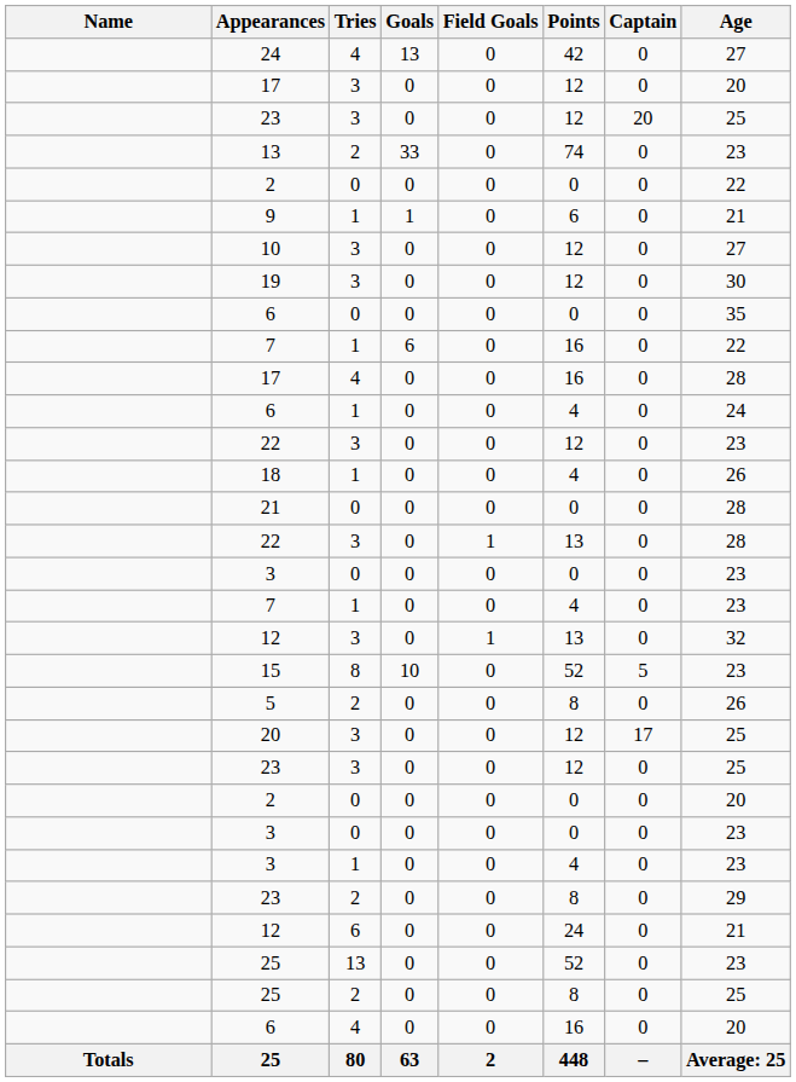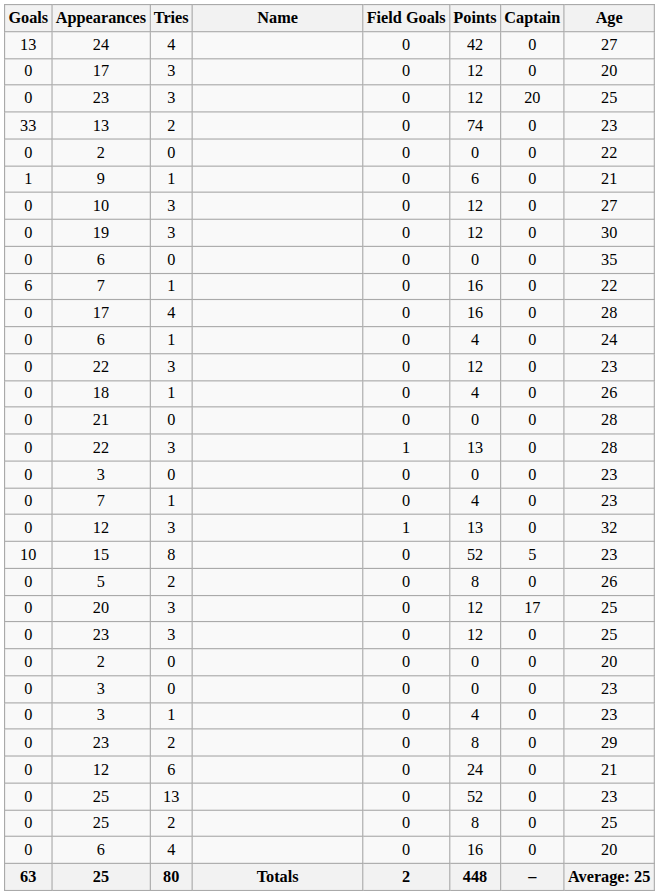columns swapped: Name <-> Goals
